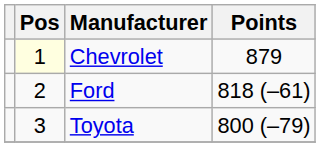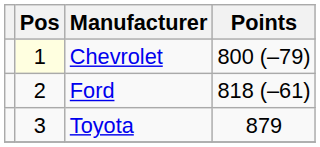Chevrolet | Points: 879 -> 800 (–79)
Toyota | Points: 800 (–79) -> 879
